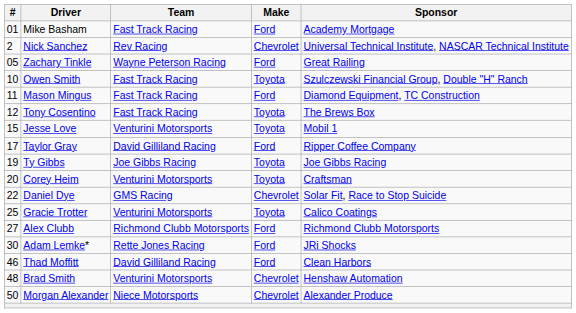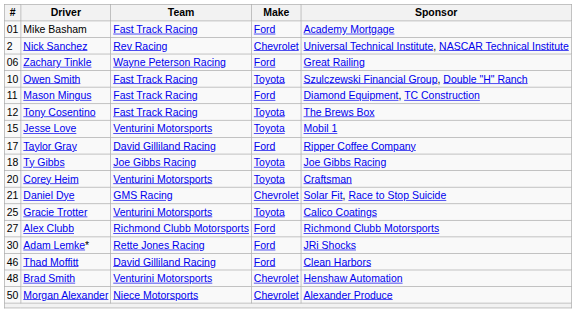Zachary Tinkle | #: 05 -> 06
Ty Gibbs | #: 19 -> 18
Daniel Dye | #: 22 -> 21
